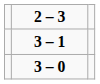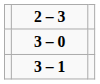rows swapped: 3 – 1 <-> 3 – 0
